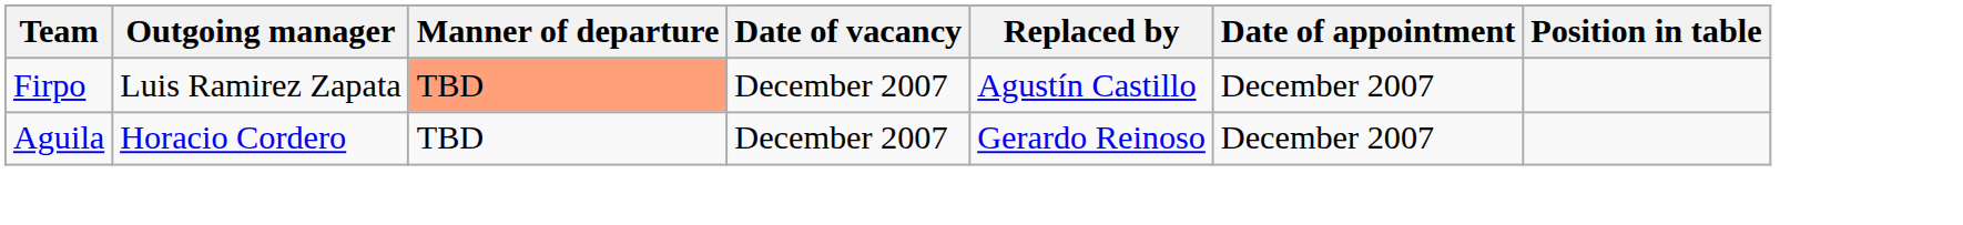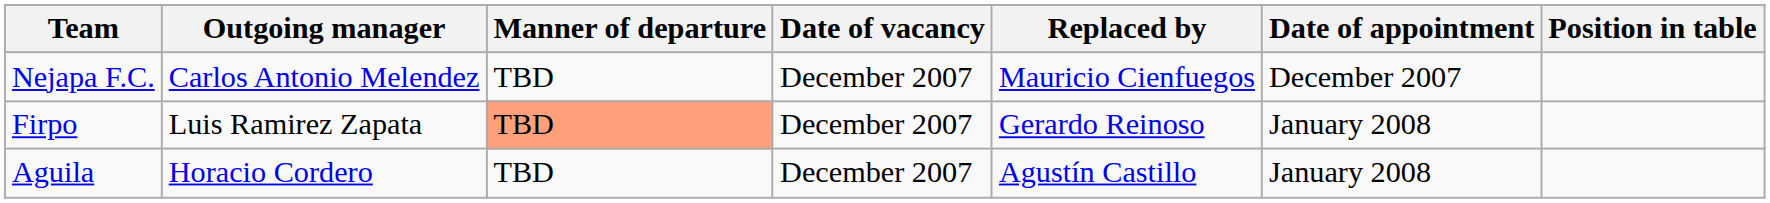+ row: Nejapa F.C. | Carlos Antonio Melendez | TBD | December 2007 | Mauricio Cienfuegos | December 2007
Firpo | Replaced by: Agustín Castillo -> Gerardo Reinoso
Firpo | Date of appointment: December 2007 -> January 2008
Aguila | Replaced by: Gerardo Reinoso -> Agustín Castillo
Aguila | Date of appointment: December 2007 -> January 2008
